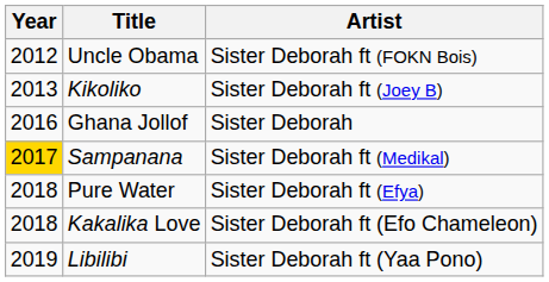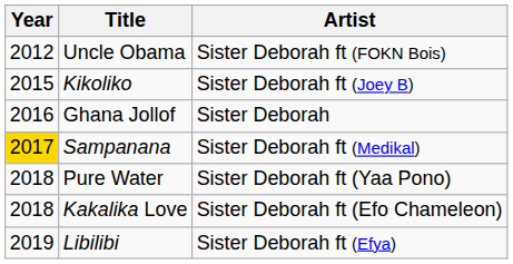Kikoliko | Year: 2013 -> 2015
Pure Water | Artist: Sister Deborah ft (Efya) -> Sister Deborah ft (Yaa Pono)
Libilibi | Artist: Sister Deborah ft (Yaa Pono) -> Sister Deborah ft (Efya)
